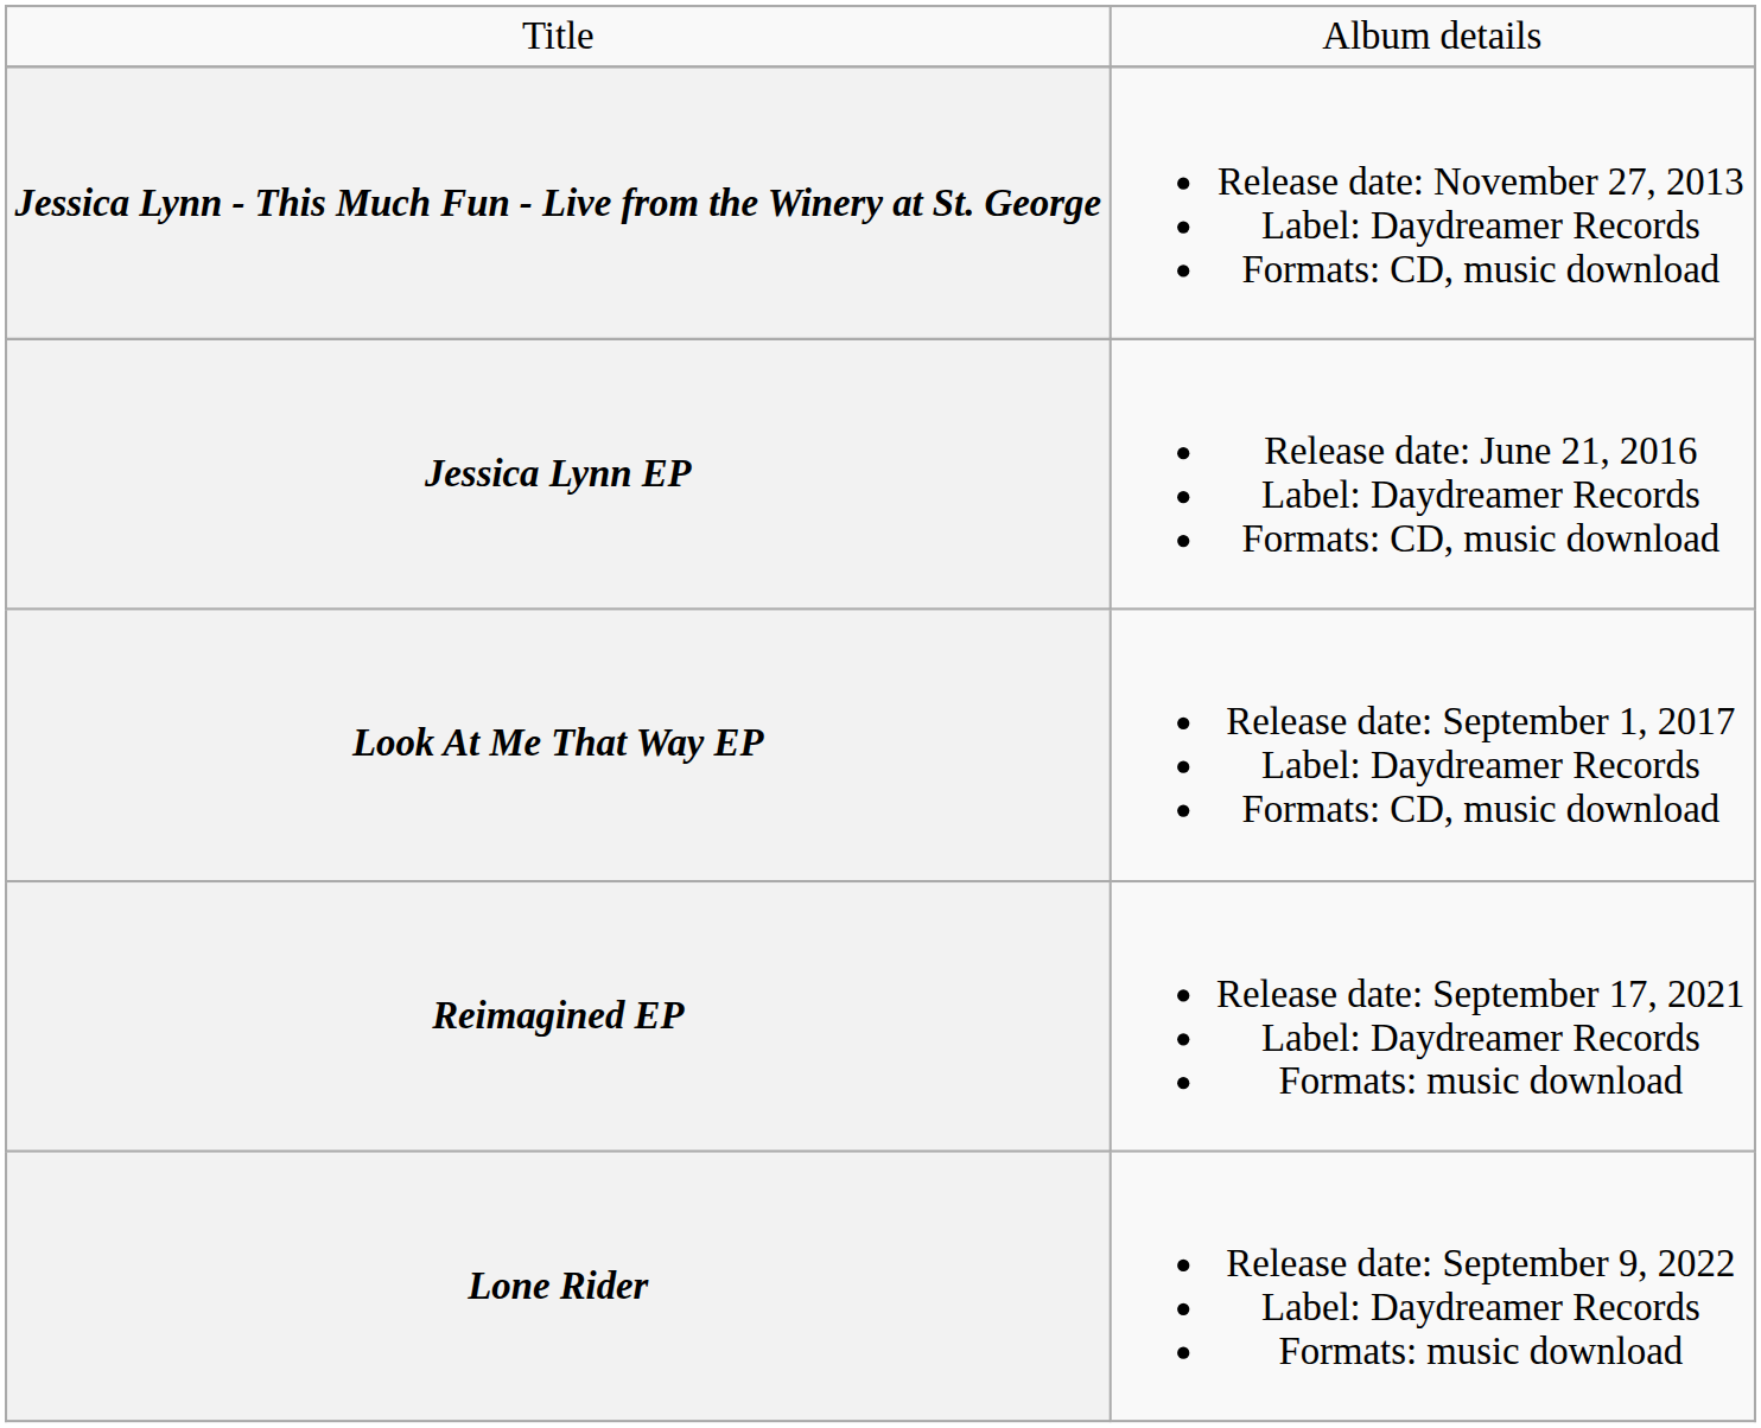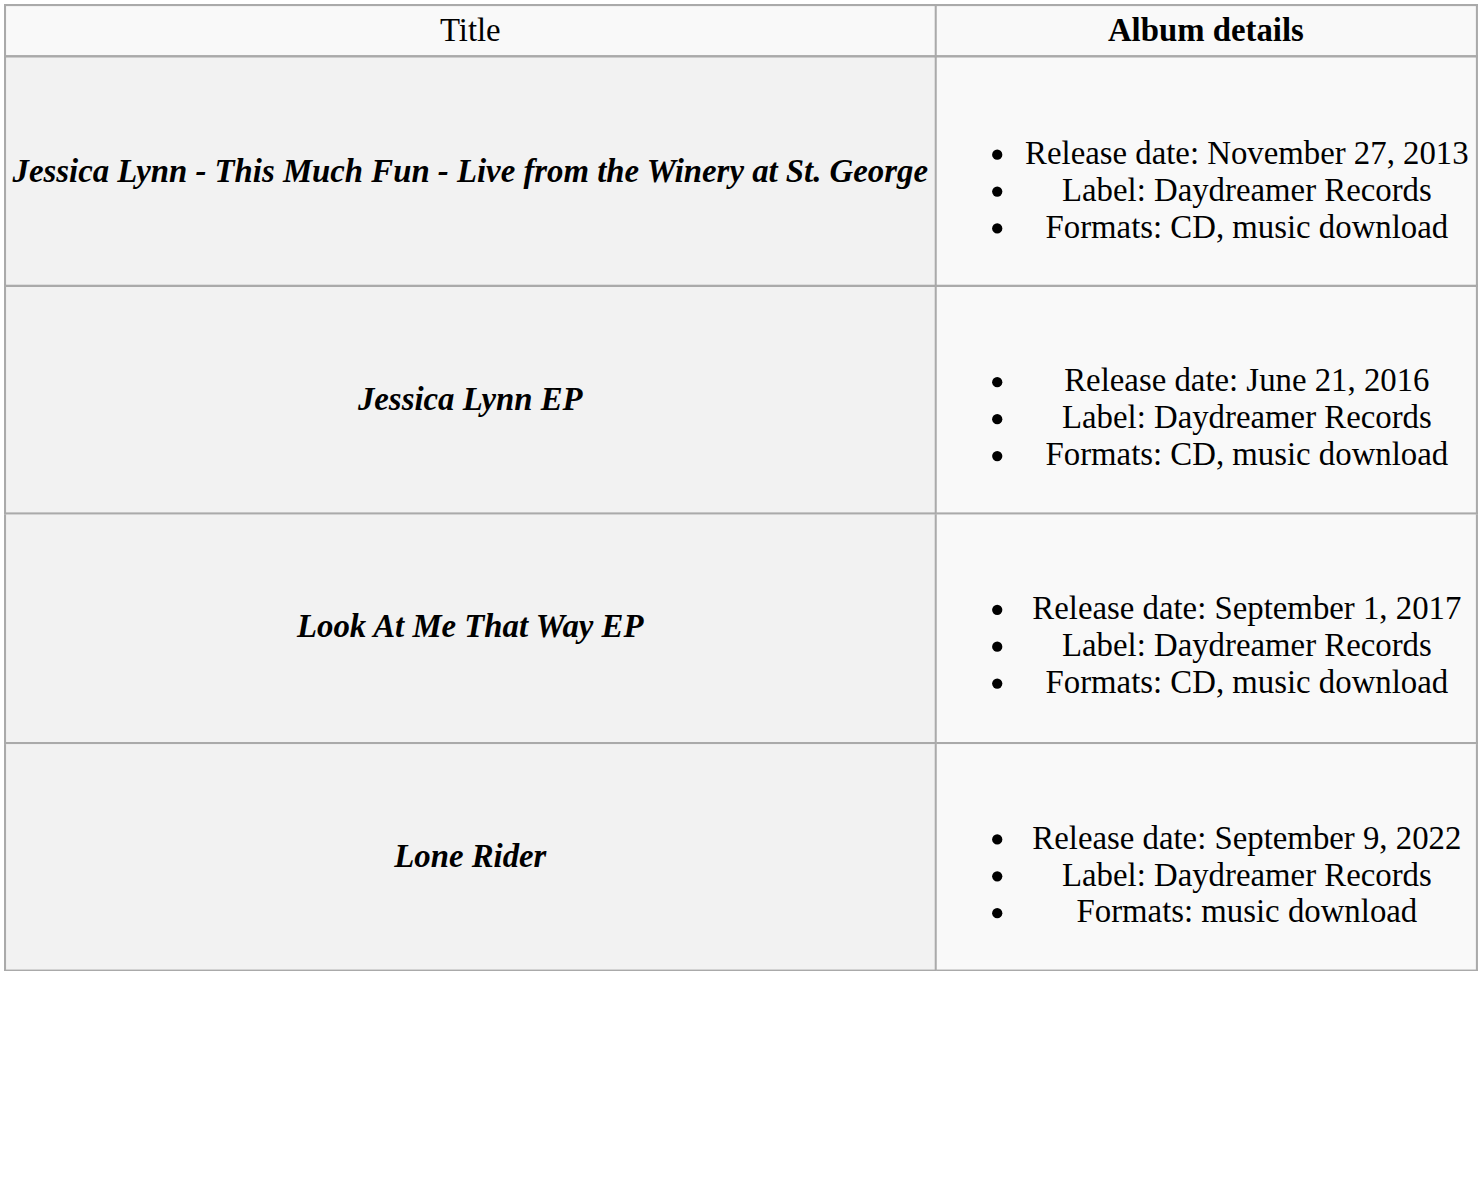Title | column 2: normal -> bold
- row: Reimagined EP | Release date: September 17, 2021 Label: Daydreamer Records Formats: music download
